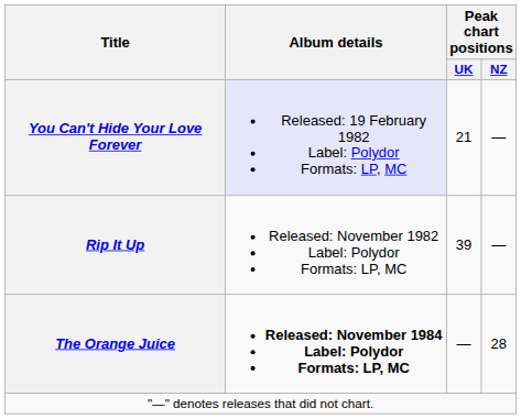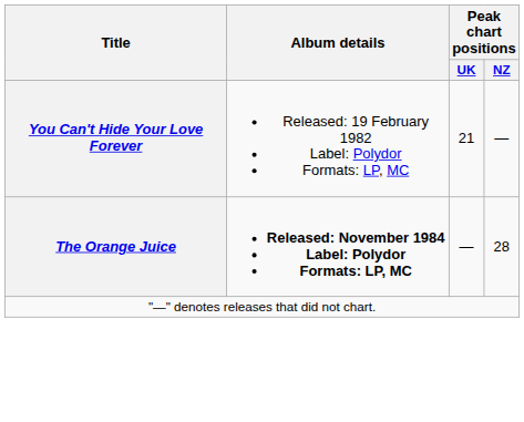You Can't Hide Your Love Forever | Album details: lavender background -> no background
- row: Rip It Up | Released: November 1982 Label: Polydor Formats: LP, MC | 39 | —
